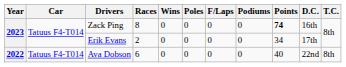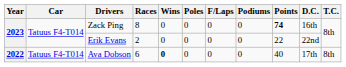Erik Evans | Points: 34 -> 22
Erik Evans | D.C.: 17th -> 22nd
Ava Dobson | Wins: normal -> bold
Ava Dobson | D.C.: 22nd -> 17th
